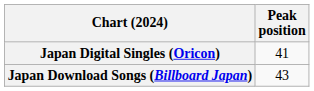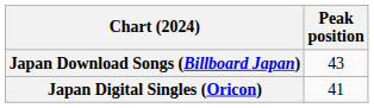rows swapped: Japan Digital Singles (Oricon) <-> Japan Download Songs (Billboard Japan)
